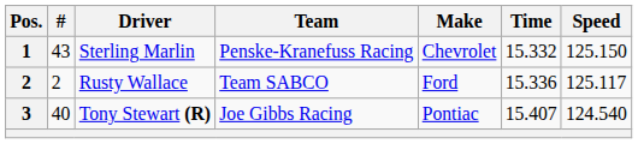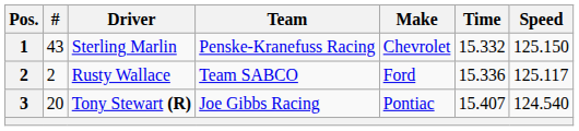Tony Stewart (R) | #: 40 -> 20
